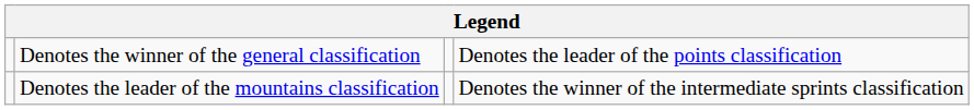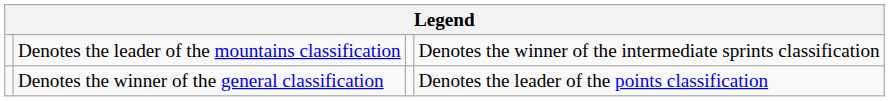rows swapped: Denotes the winner of the general classification <-> Denotes the leader of the mountains classification
